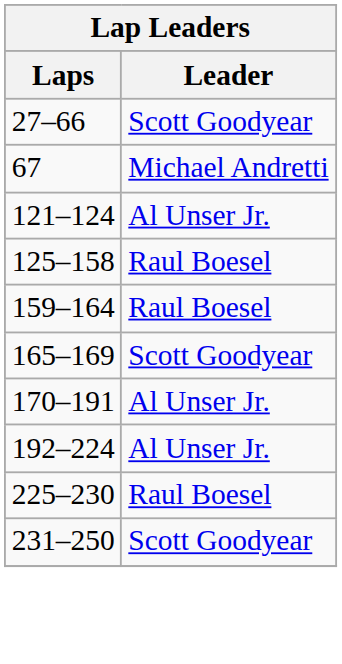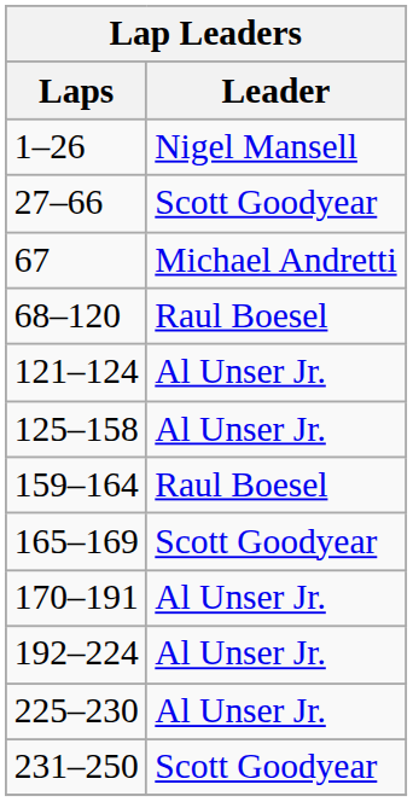+ row: 1–26 | Nigel Mansell
+ row: 68–120 | Raul Boesel
125–158 | Leader: Raul Boesel -> Al Unser Jr.
225–230 | Leader: Raul Boesel -> Al Unser Jr.
